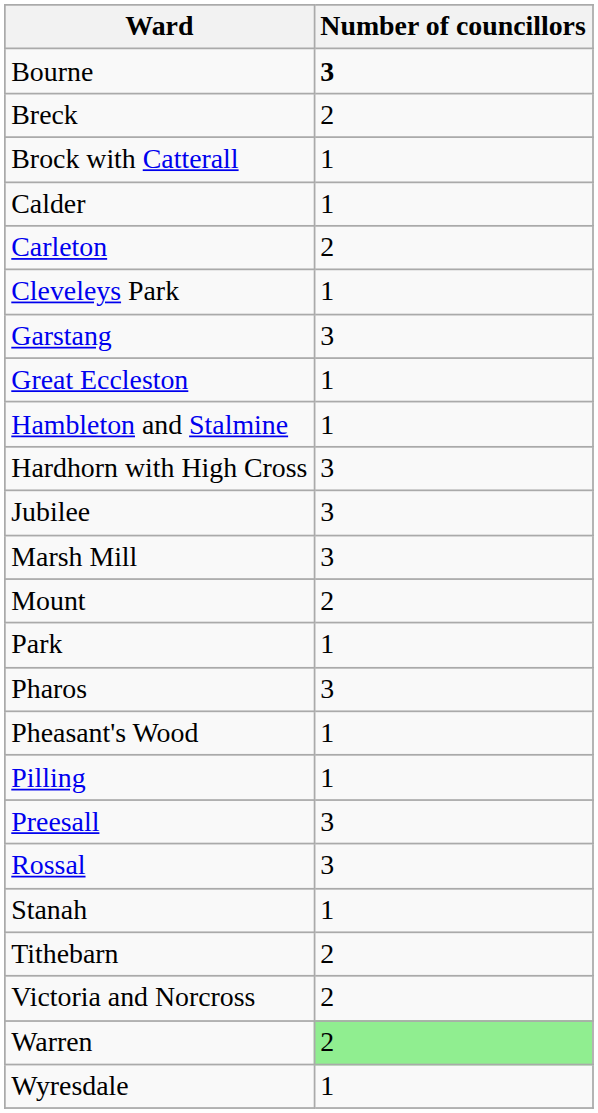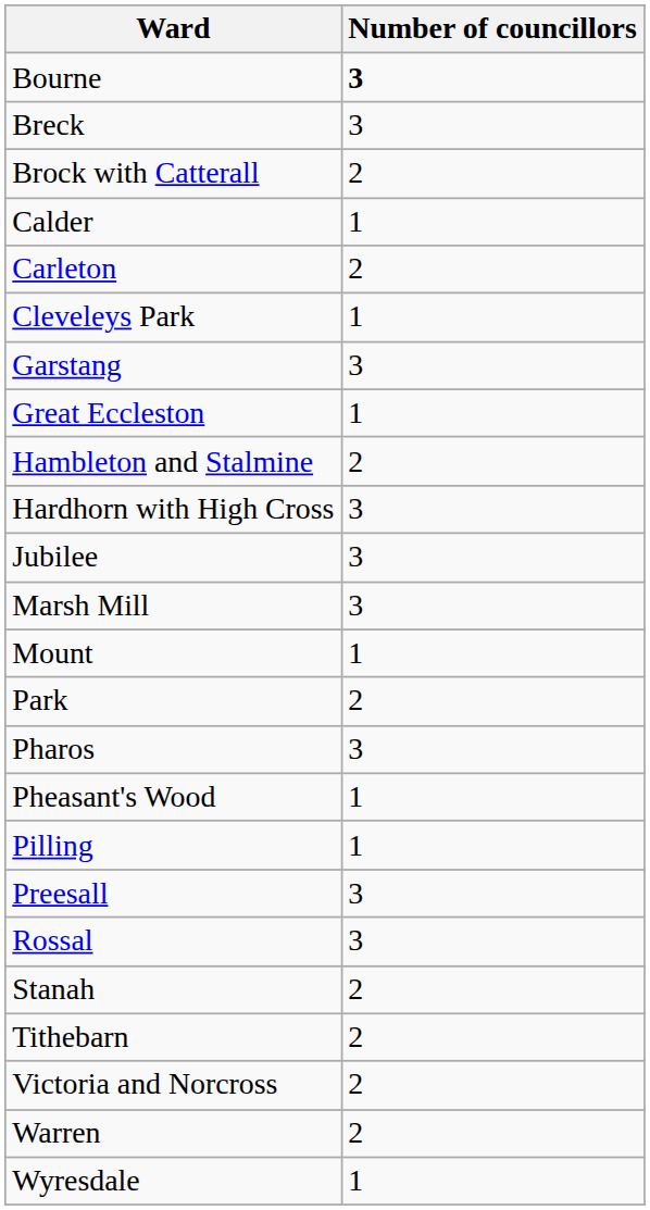Breck | Number of councillors: 2 -> 3
Brock with Catterall | Number of councillors: 1 -> 2
Hambleton and Stalmine | Number of councillors: 1 -> 2
Mount | Number of councillors: 2 -> 1
Park | Number of councillors: 1 -> 2
Stanah | Number of councillors: 1 -> 2
Warren | Number of councillors: lightgreen background -> no background
